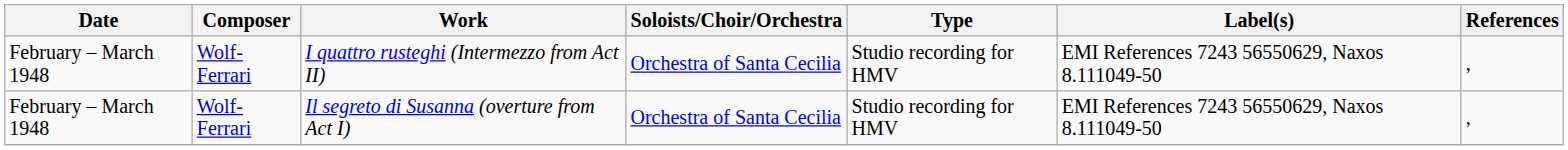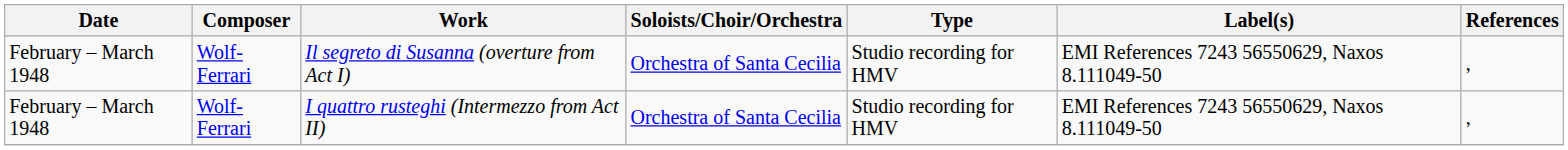rows swapped: I quattro rusteghi (Intermezzo from Act II) <-> Il segreto di Susanna (overture from Act I)
